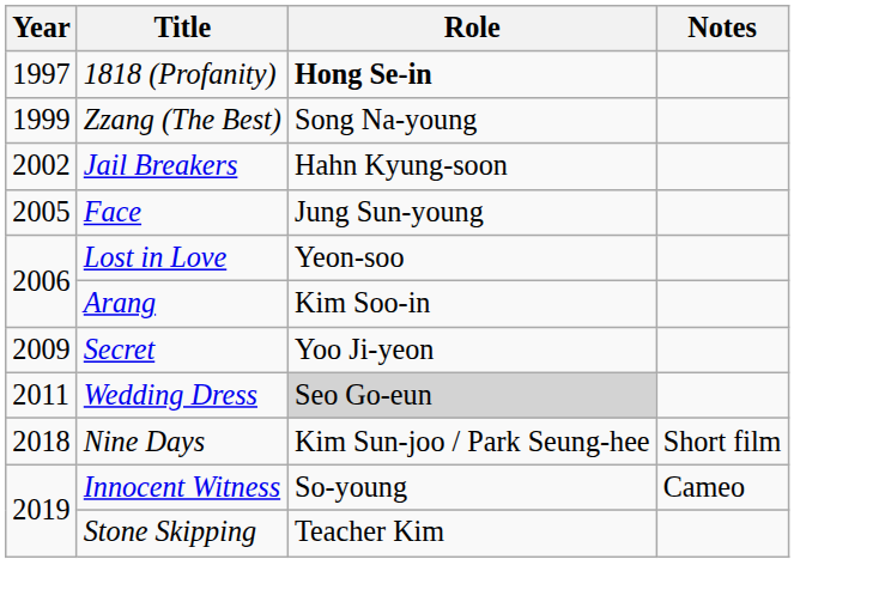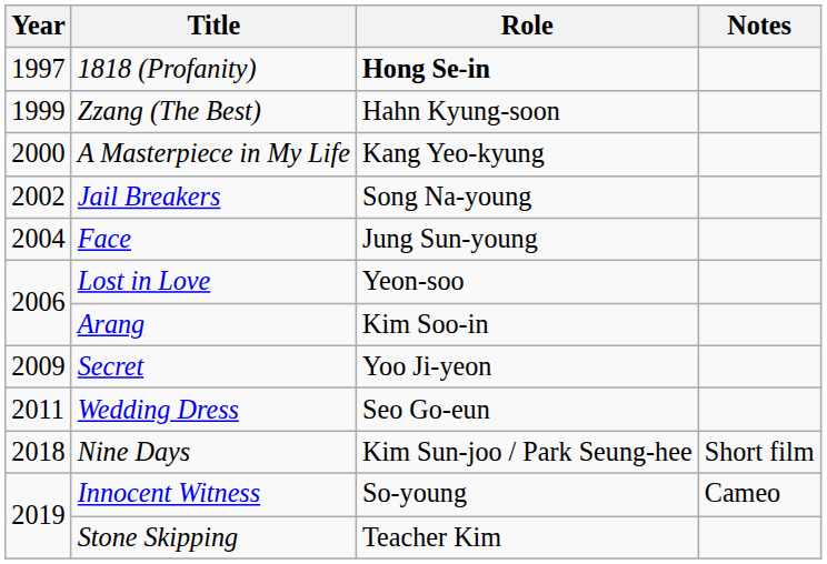Zzang (The Best) | Role: Song Na-young -> Hahn Kyung-soon
+ row: 2000 | A Masterpiece in My Life | Kang Yeo-kyung
Jail Breakers | Role: Hahn Kyung-soon -> Song Na-young
Face | Year: 2005 -> 2004
Wedding Dress | Role: lightgrey background -> no background
